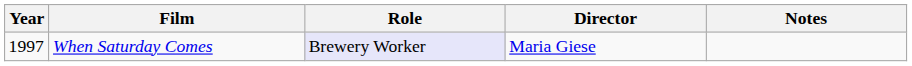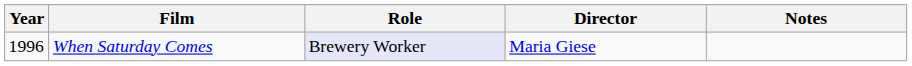When Saturday Comes | Year: 1997 -> 1996
